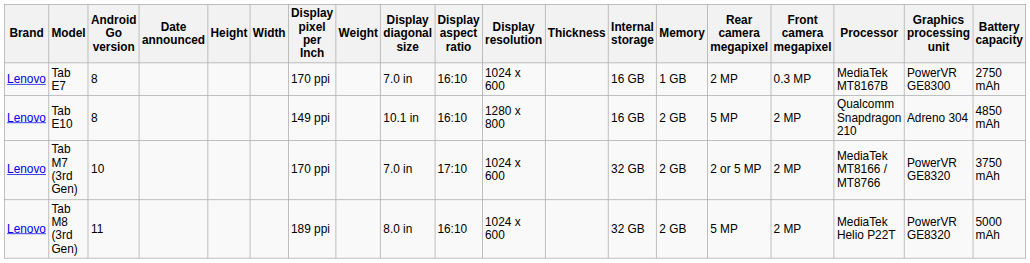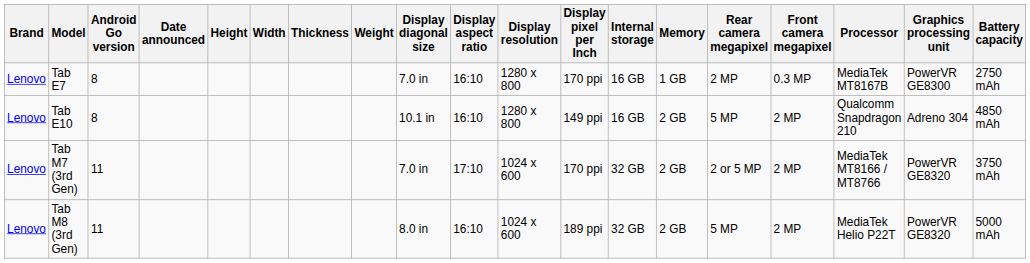columns swapped: Thickness <-> Display pixel per Inch
Tab E7 | Display resolution: 1024 x 600 -> 1280 x 800
Tab M7 (3rd Gen) | Android Go version: 10 -> 11
